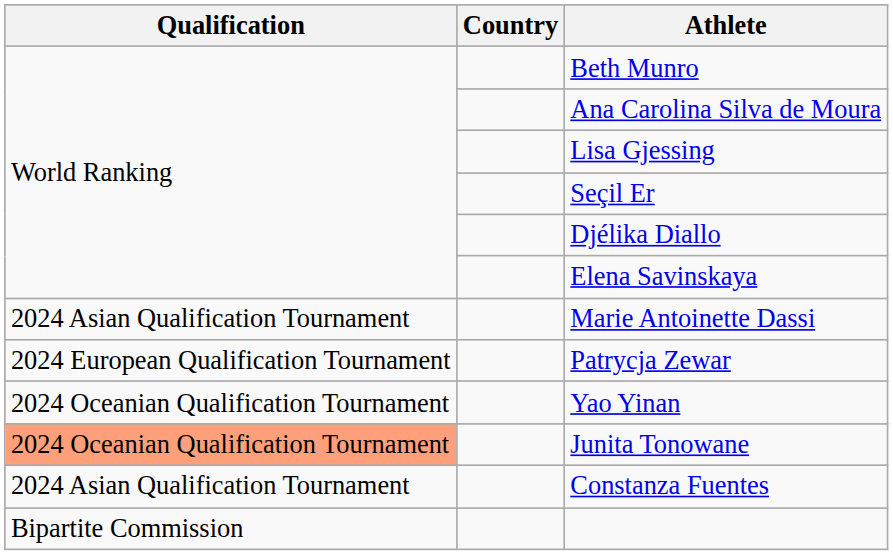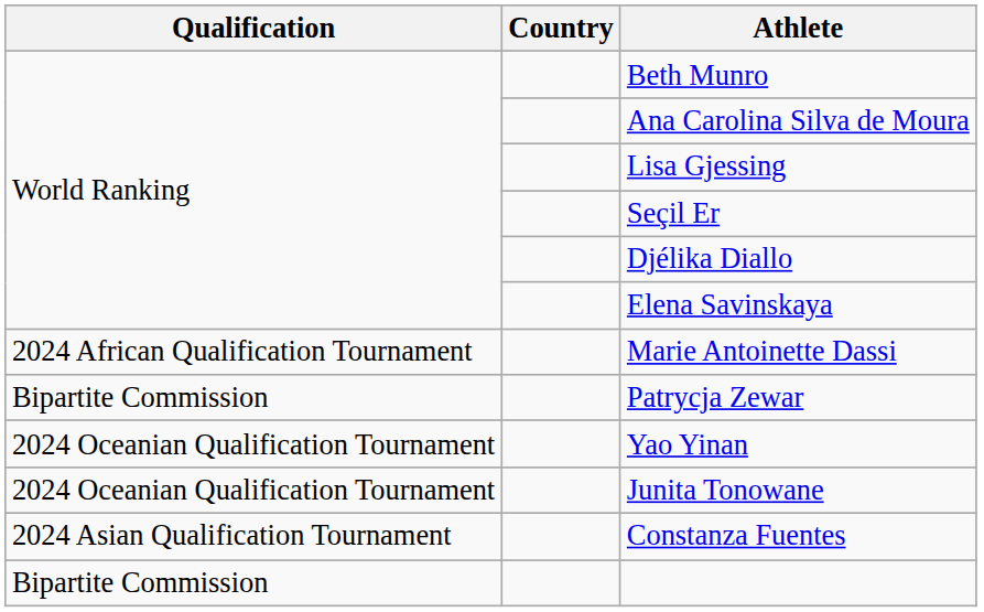Marie Antoinette Dassi | Qualification: 2024 Asian Qualification Tournament -> 2024 African Qualification Tournament
Patrycja Zewar | Qualification: 2024 European Qualification Tournament -> Bipartite Commission
Junita Tonowane | Qualification: lightsalmon background -> no background
